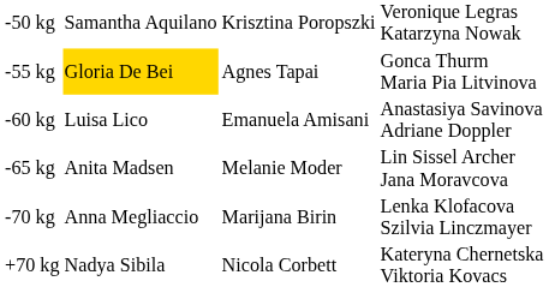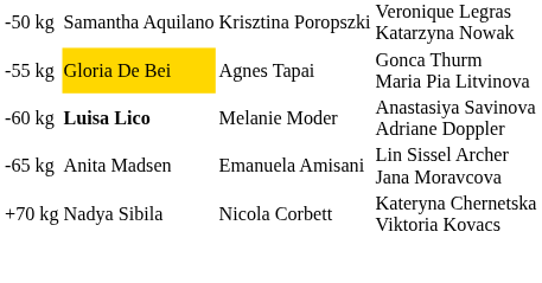-60 kg | column 2: normal -> bold
-60 kg | column 3: Emanuela Amisani -> Melanie Moder
-65 kg | column 3: Melanie Moder -> Emanuela Amisani
- row: -70 kg | Anna Megliaccio | Marijana Birin | Lenka Klofacova Szilvia Linczmayer
